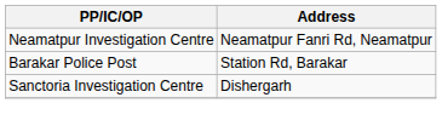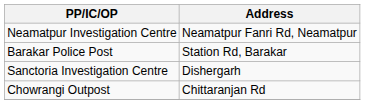+ row: Chowrangi Outpost | Chittaranjan Rd
